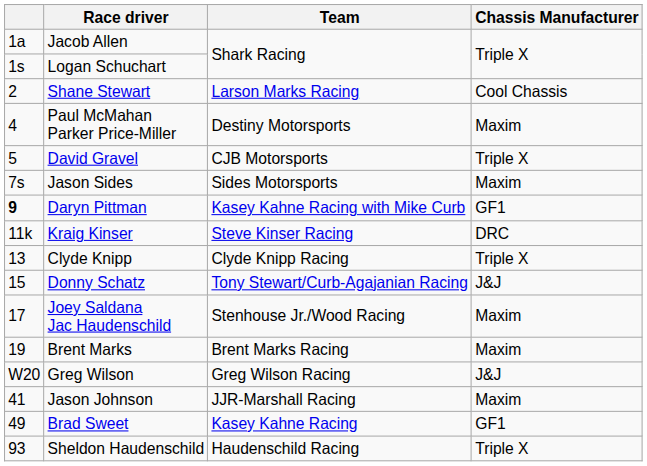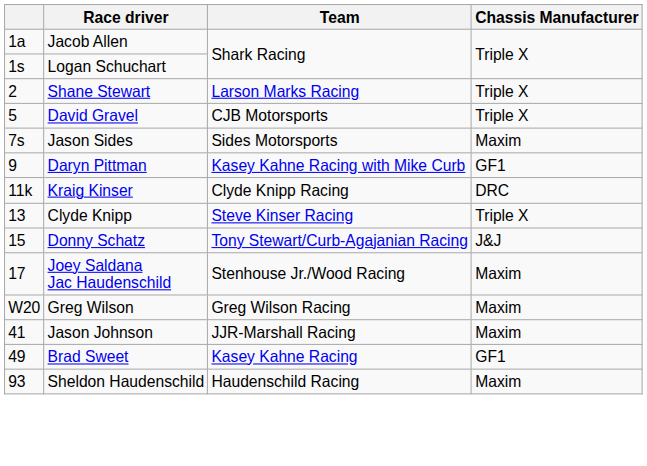Shane Stewart | Chassis Manufacturer: Cool Chassis -> Triple X
- row: 4 | Paul McMahan Parker Price-Miller | Destiny Motorsports | Maxim
Daryn Pittman | column 1: bold -> normal
Kraig Kinser | Team: Steve Kinser Racing -> Clyde Knipp Racing
Clyde Knipp | Team: Clyde Knipp Racing -> Steve Kinser Racing
- row: 19 | Brent Marks | Brent Marks Racing | Maxim
Greg Wilson | Chassis Manufacturer: J&J -> Maxim
Sheldon Haudenschild | Chassis Manufacturer: Triple X -> Maxim
